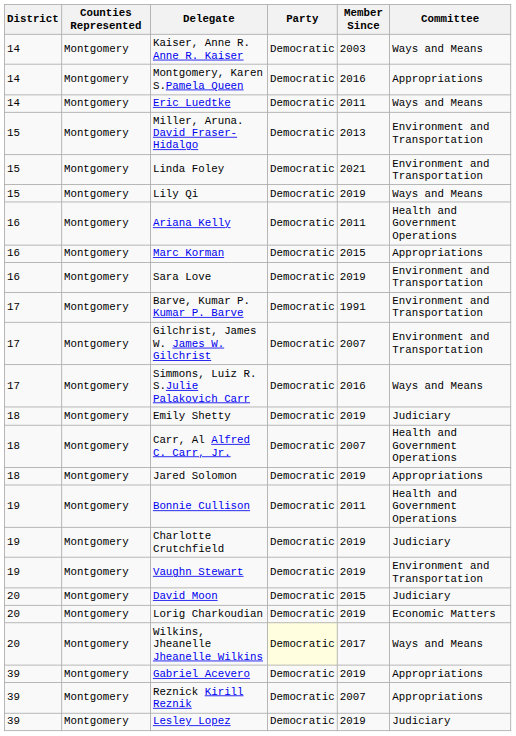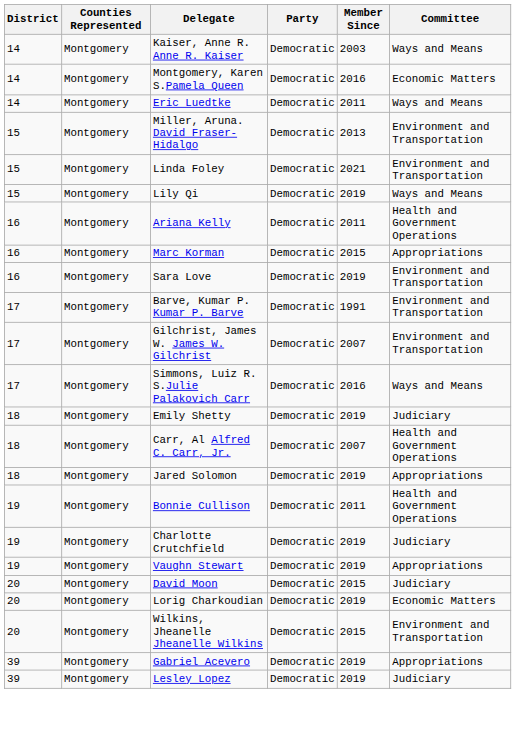Montgomery, Karen S.Pamela Queen | Committee: Appropriations -> Economic Matters
Vaughn Stewart | Committee: Environment and Transportation -> Appropriations
Wilkins, Jheanelle Jheanelle Wilkins | Party: lightyellow background -> no background
Wilkins, Jheanelle Jheanelle Wilkins | Member Since: 2017 -> 2015
Wilkins, Jheanelle Jheanelle Wilkins | Committee: Ways and Means -> Environment and Transportation
- row: 39 | Montgomery | Reznick Kirill Reznik | Democratic | 2007 | Appropriations
